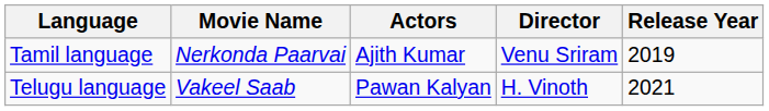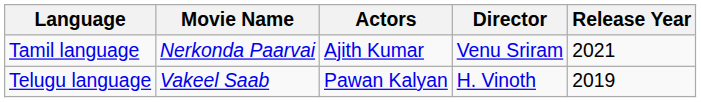Tamil language | Release Year: 2019 -> 2021
Telugu language | Release Year: 2021 -> 2019
